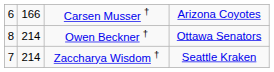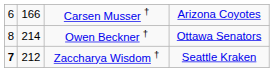Zaccharya Wisdom † | column 1: normal -> bold
Zaccharya Wisdom † | column 2: 214 -> 212
